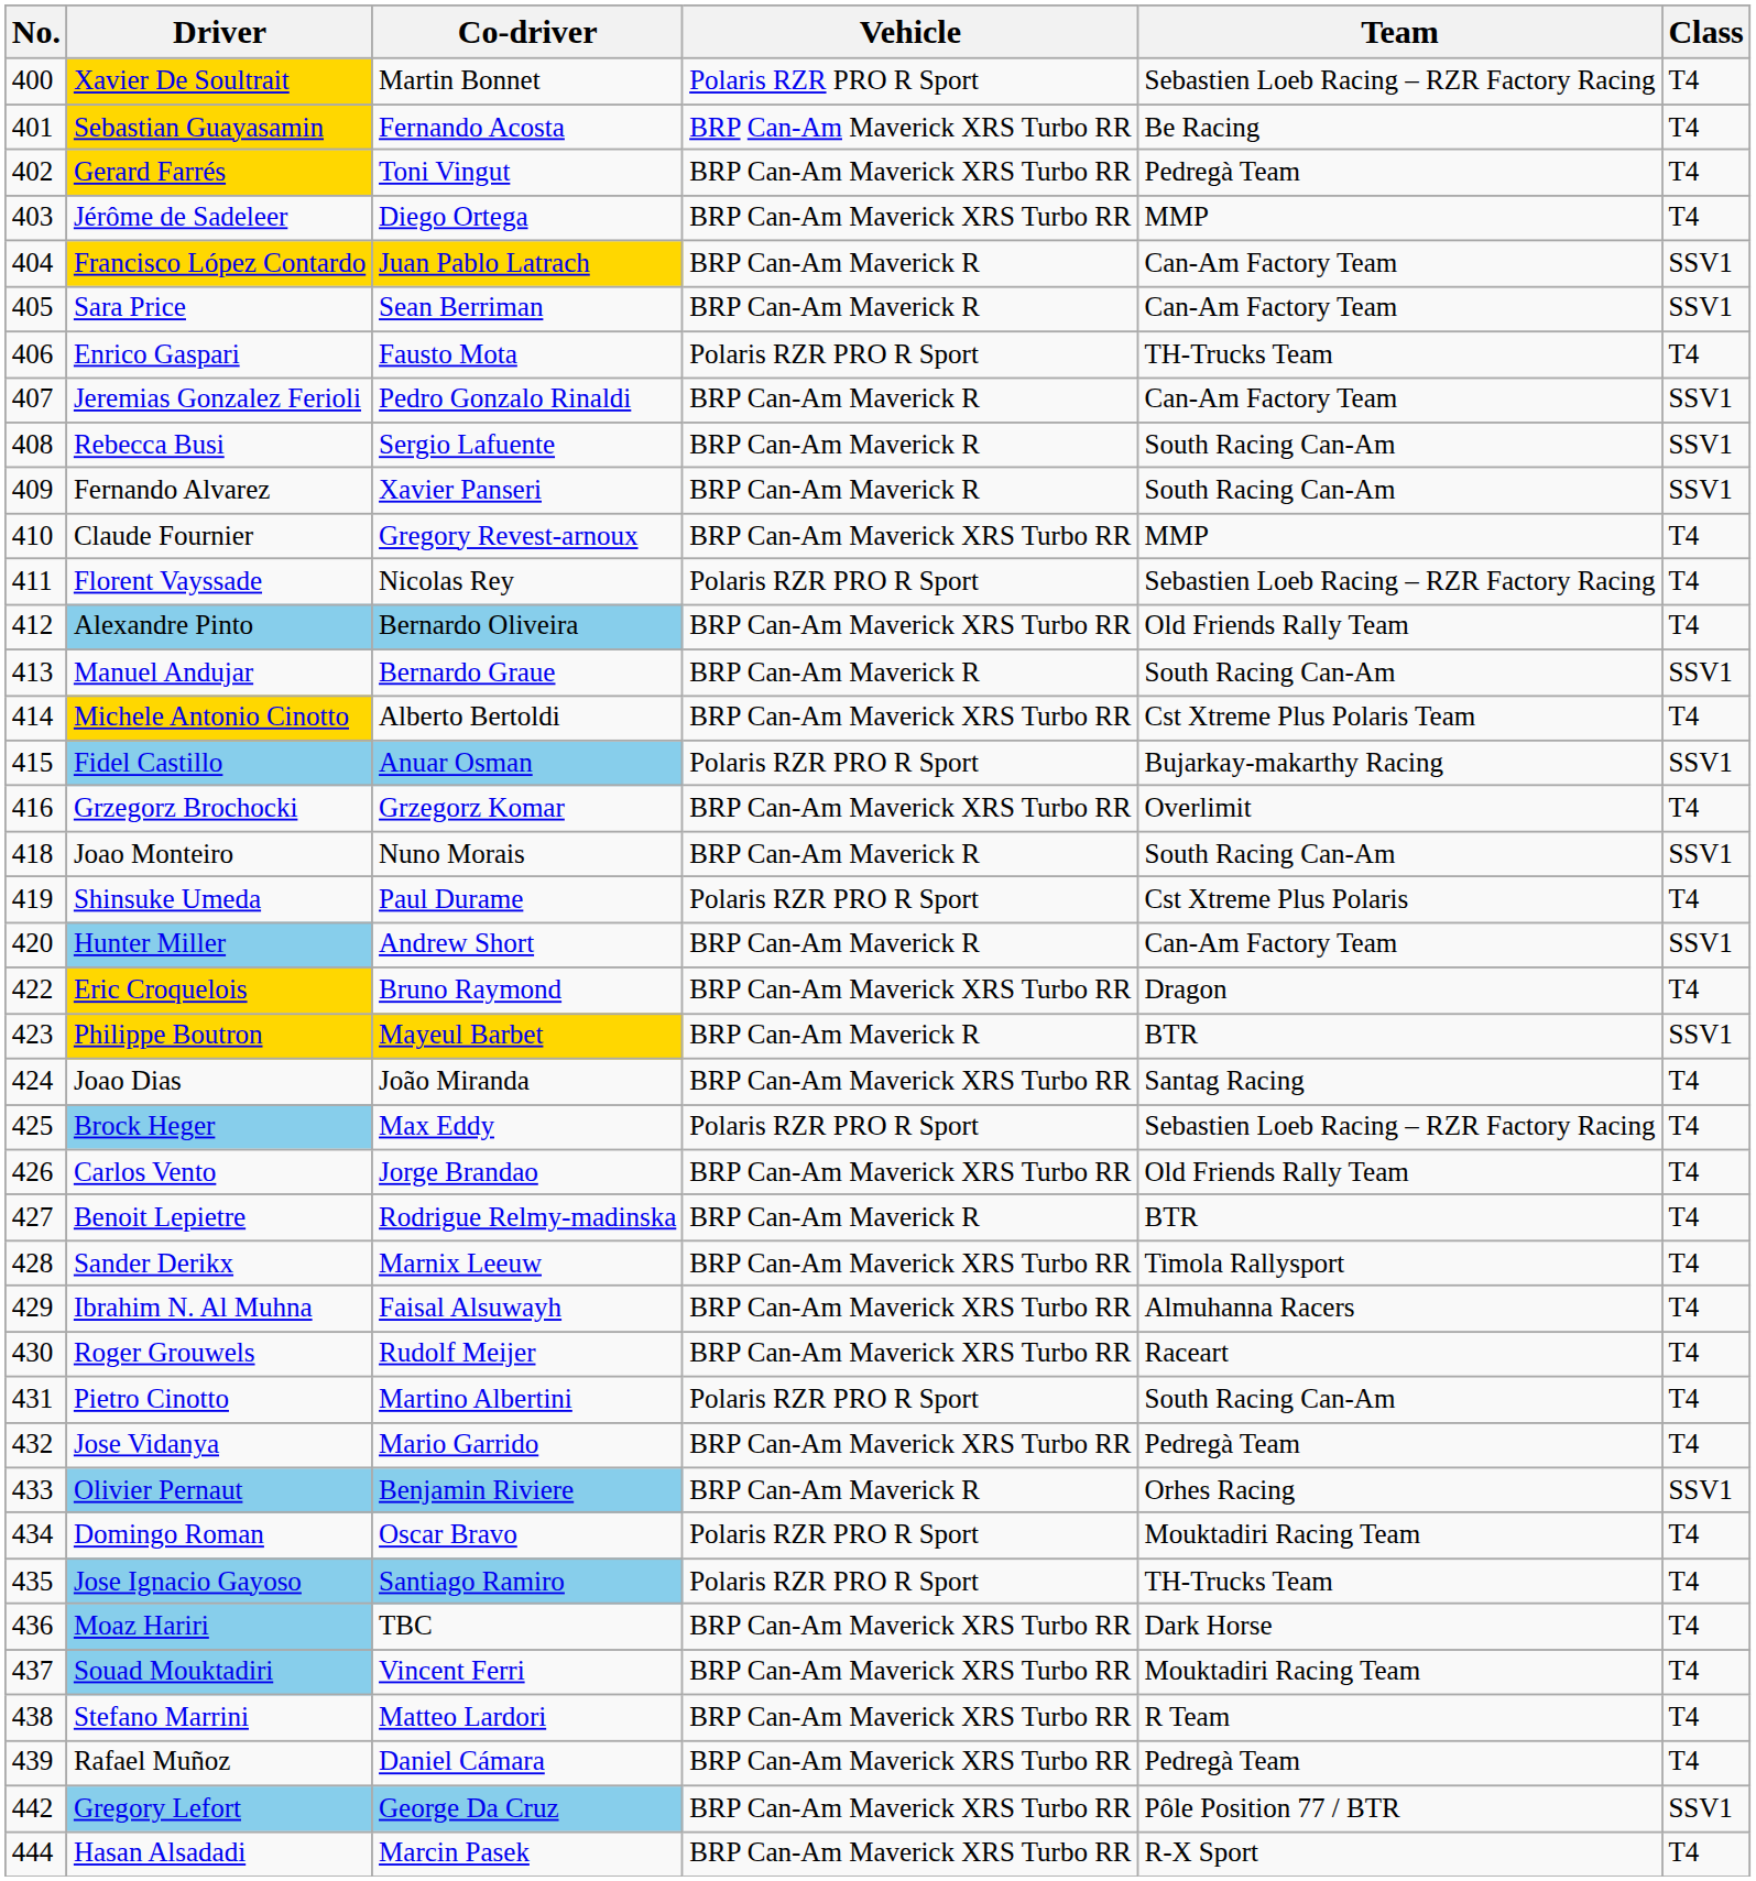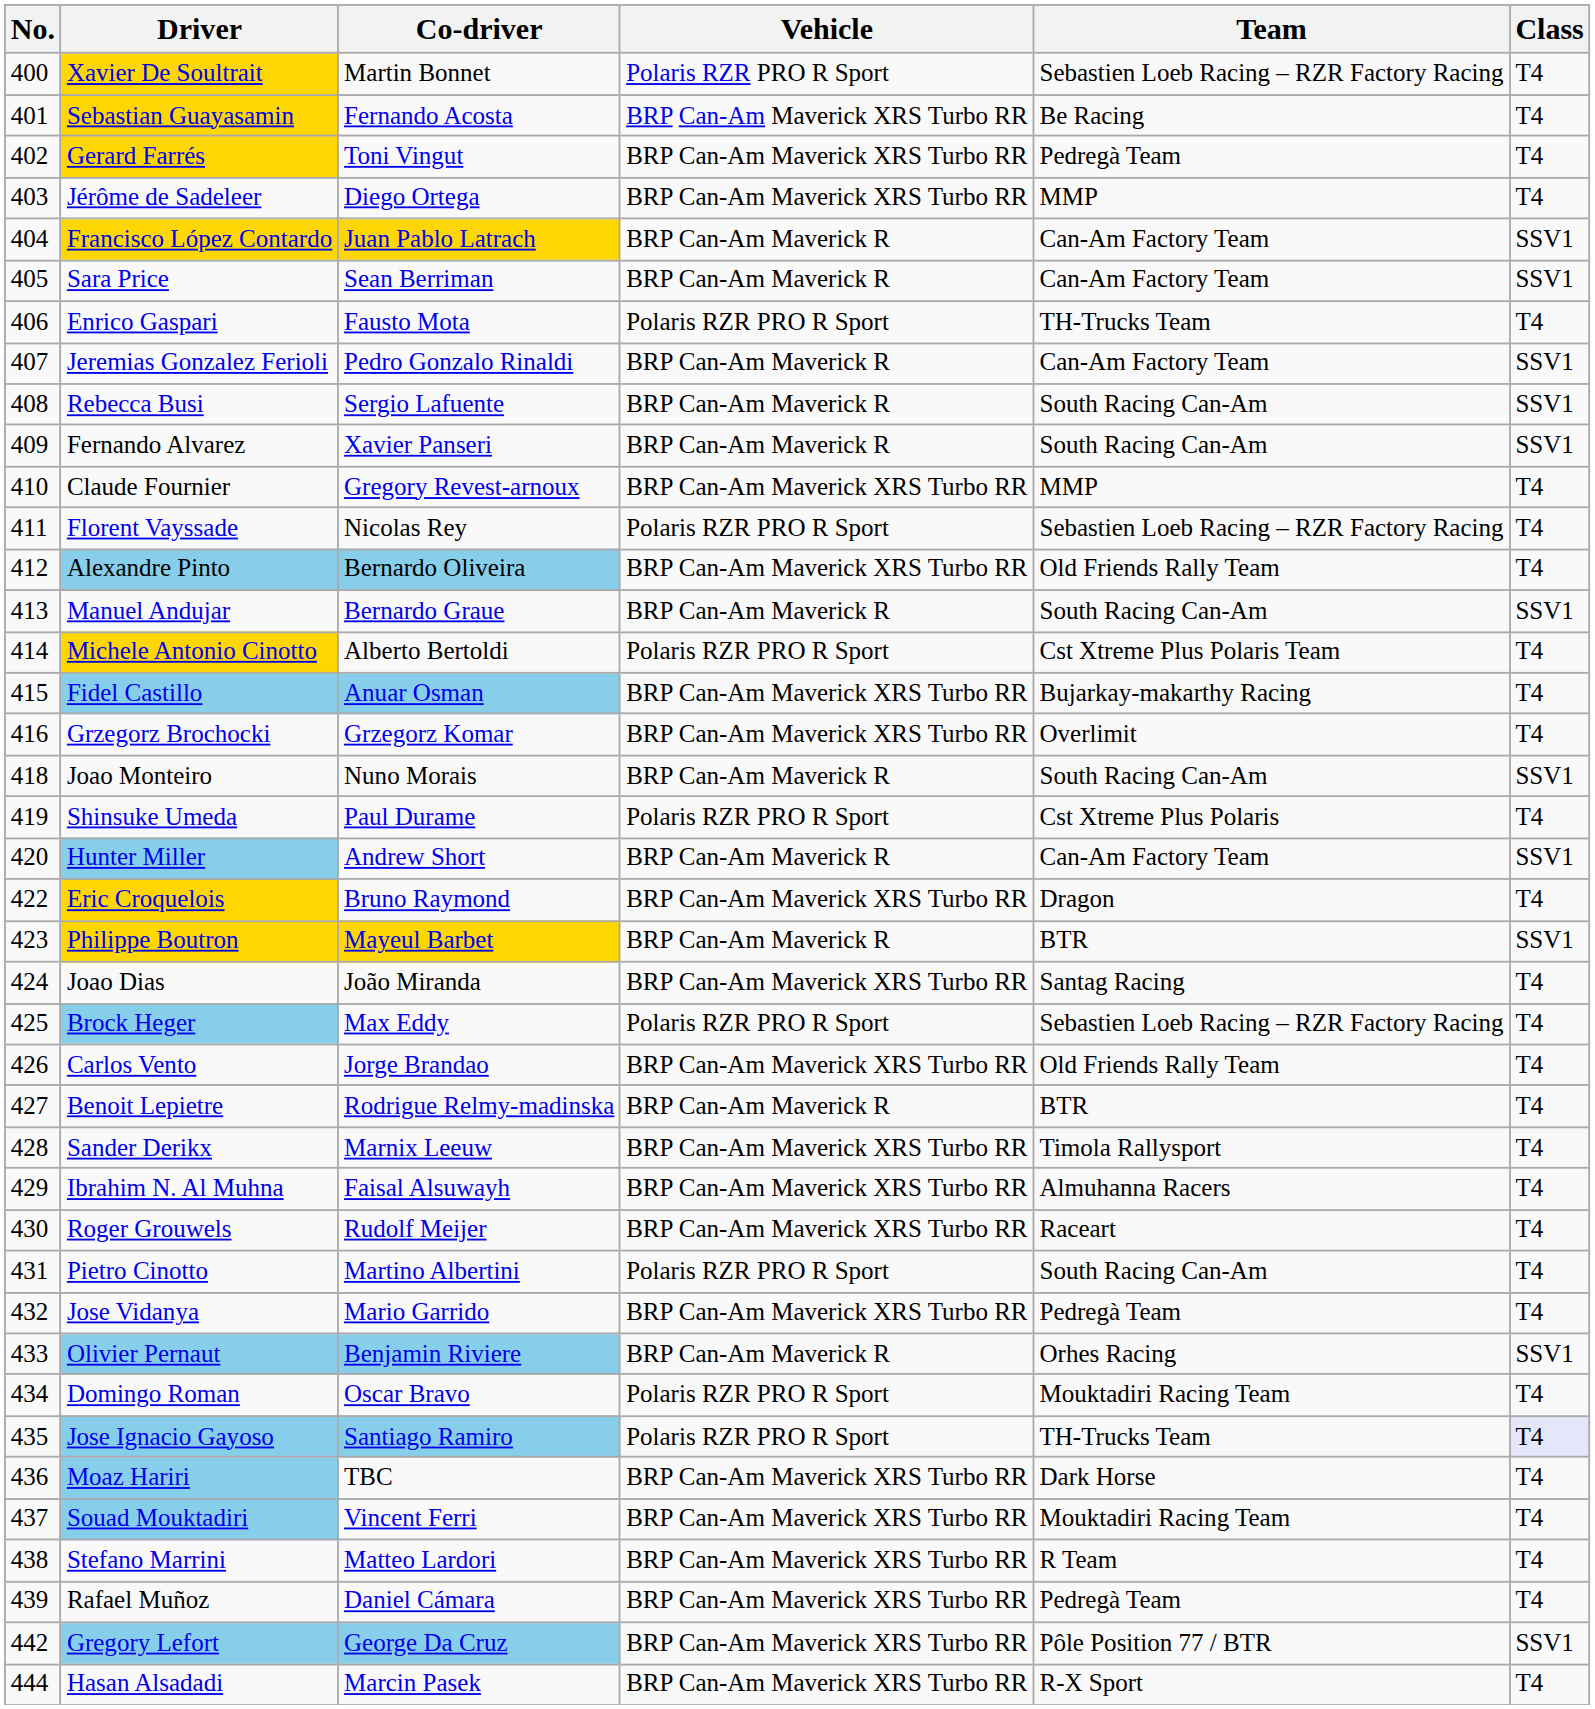Michele Antonio Cinotto | Vehicle: BRP Can-Am Maverick XRS Turbo RR -> Polaris RZR PRO R Sport
Fidel Castillo | Vehicle: Polaris RZR PRO R Sport -> BRP Can-Am Maverick XRS Turbo RR
Fidel Castillo | Class: SSV1 -> T4
Jose Ignacio Gayoso | Class: no background -> lavender background
